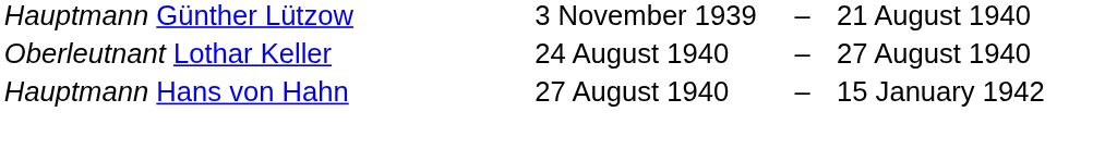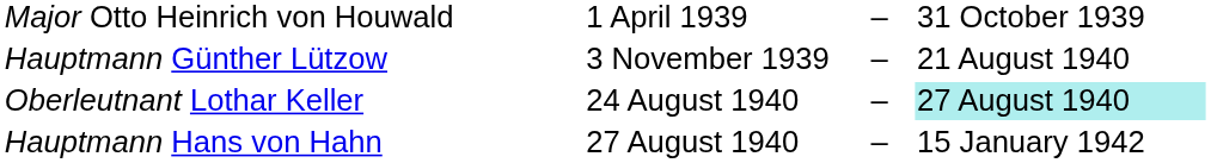+ row: Major Otto Heinrich von Houwald | 1 April 1939 | – | 31 October 1939
Oberleutnant Lothar Keller | column 4: no background -> paleturquoise background
